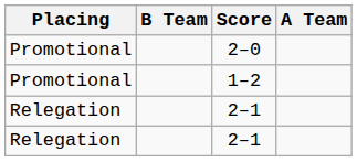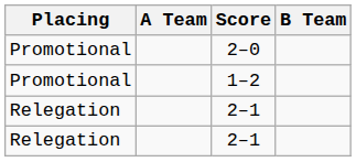columns swapped: A Team <-> B Team
